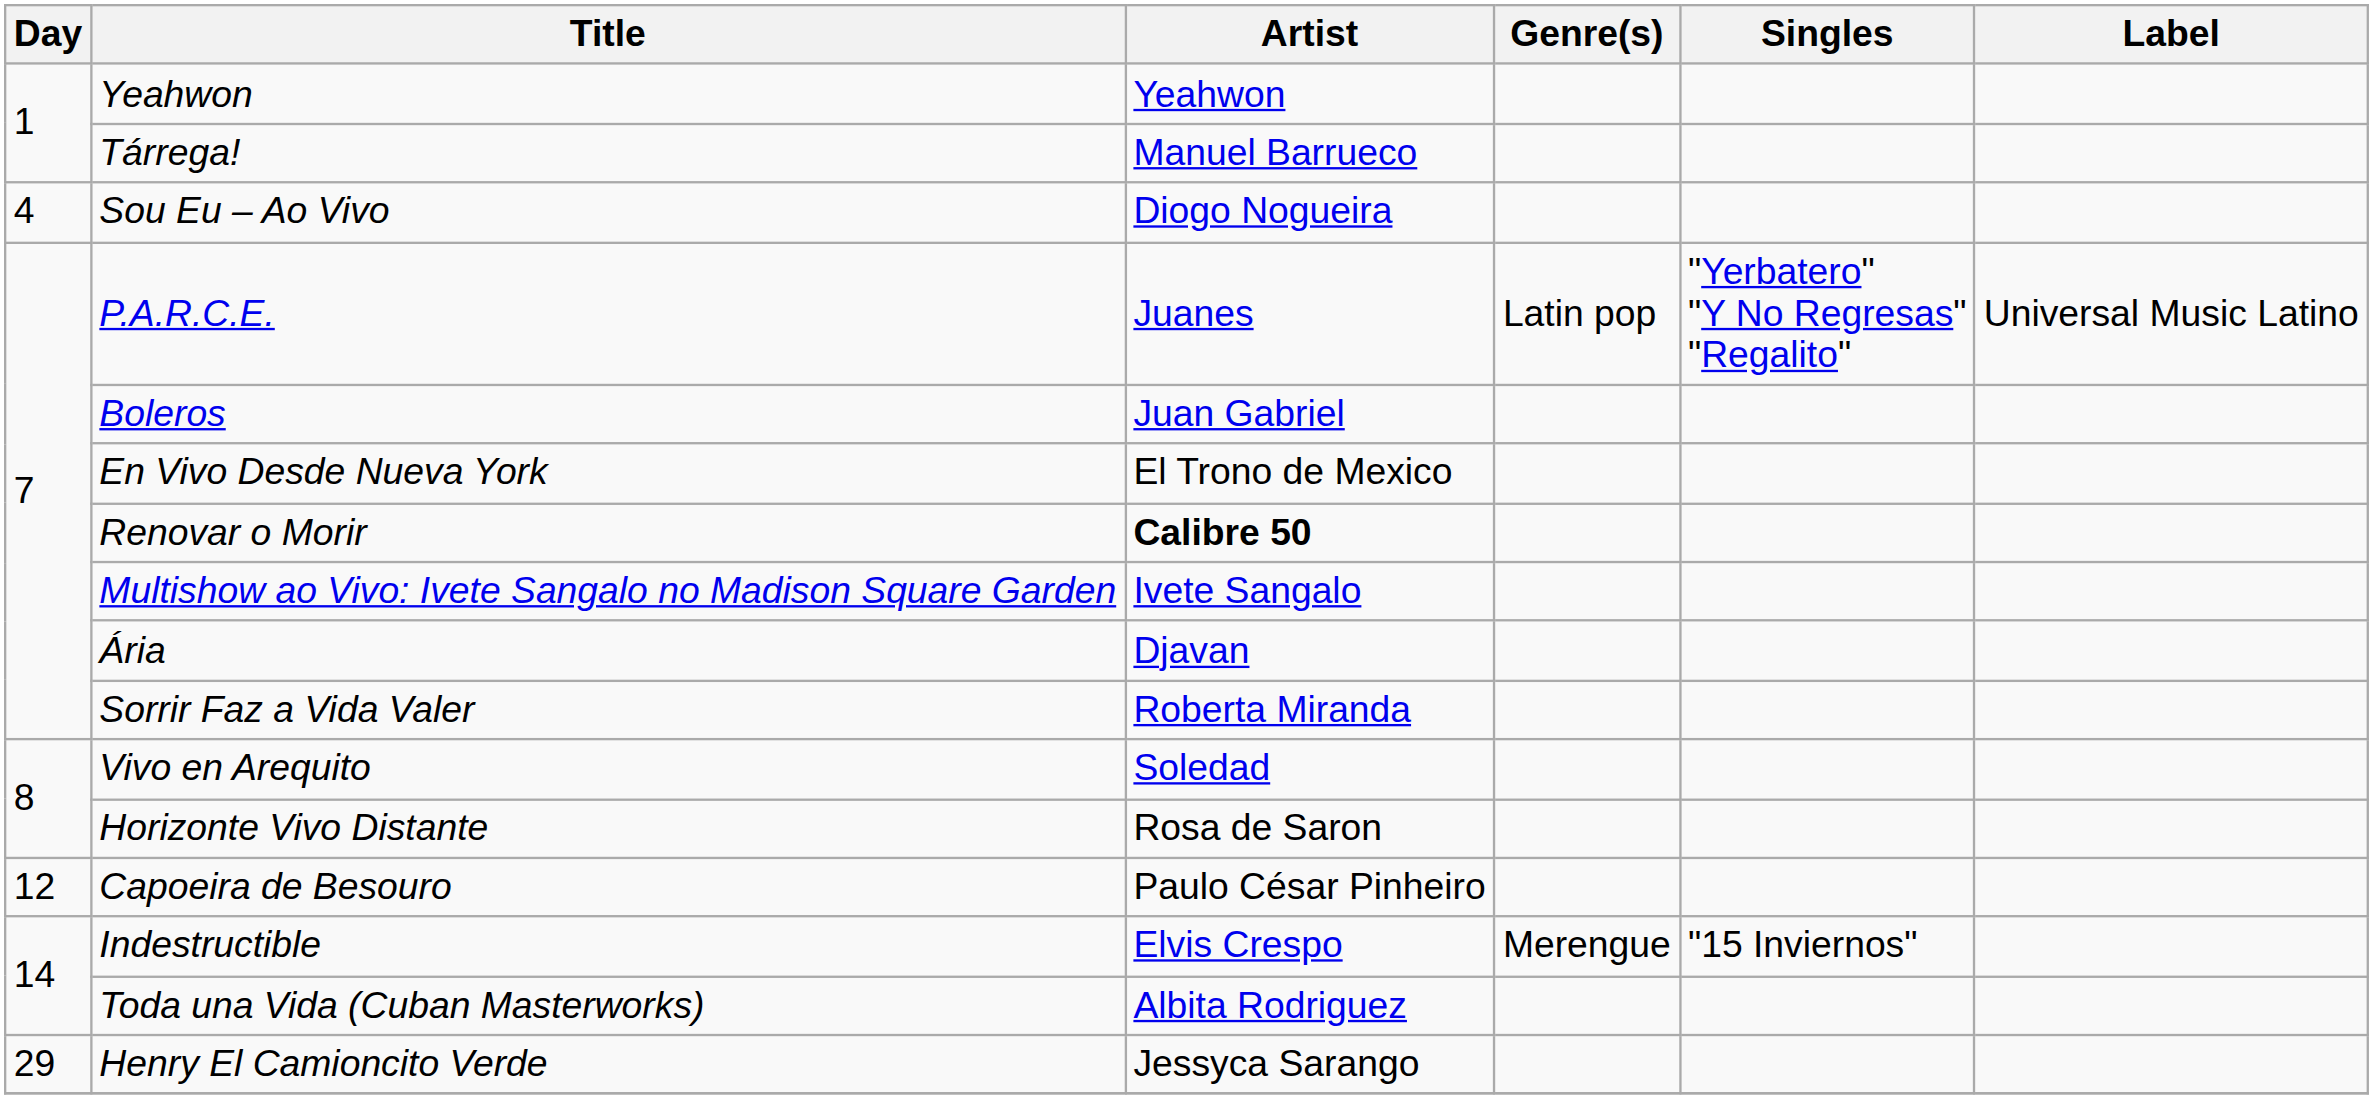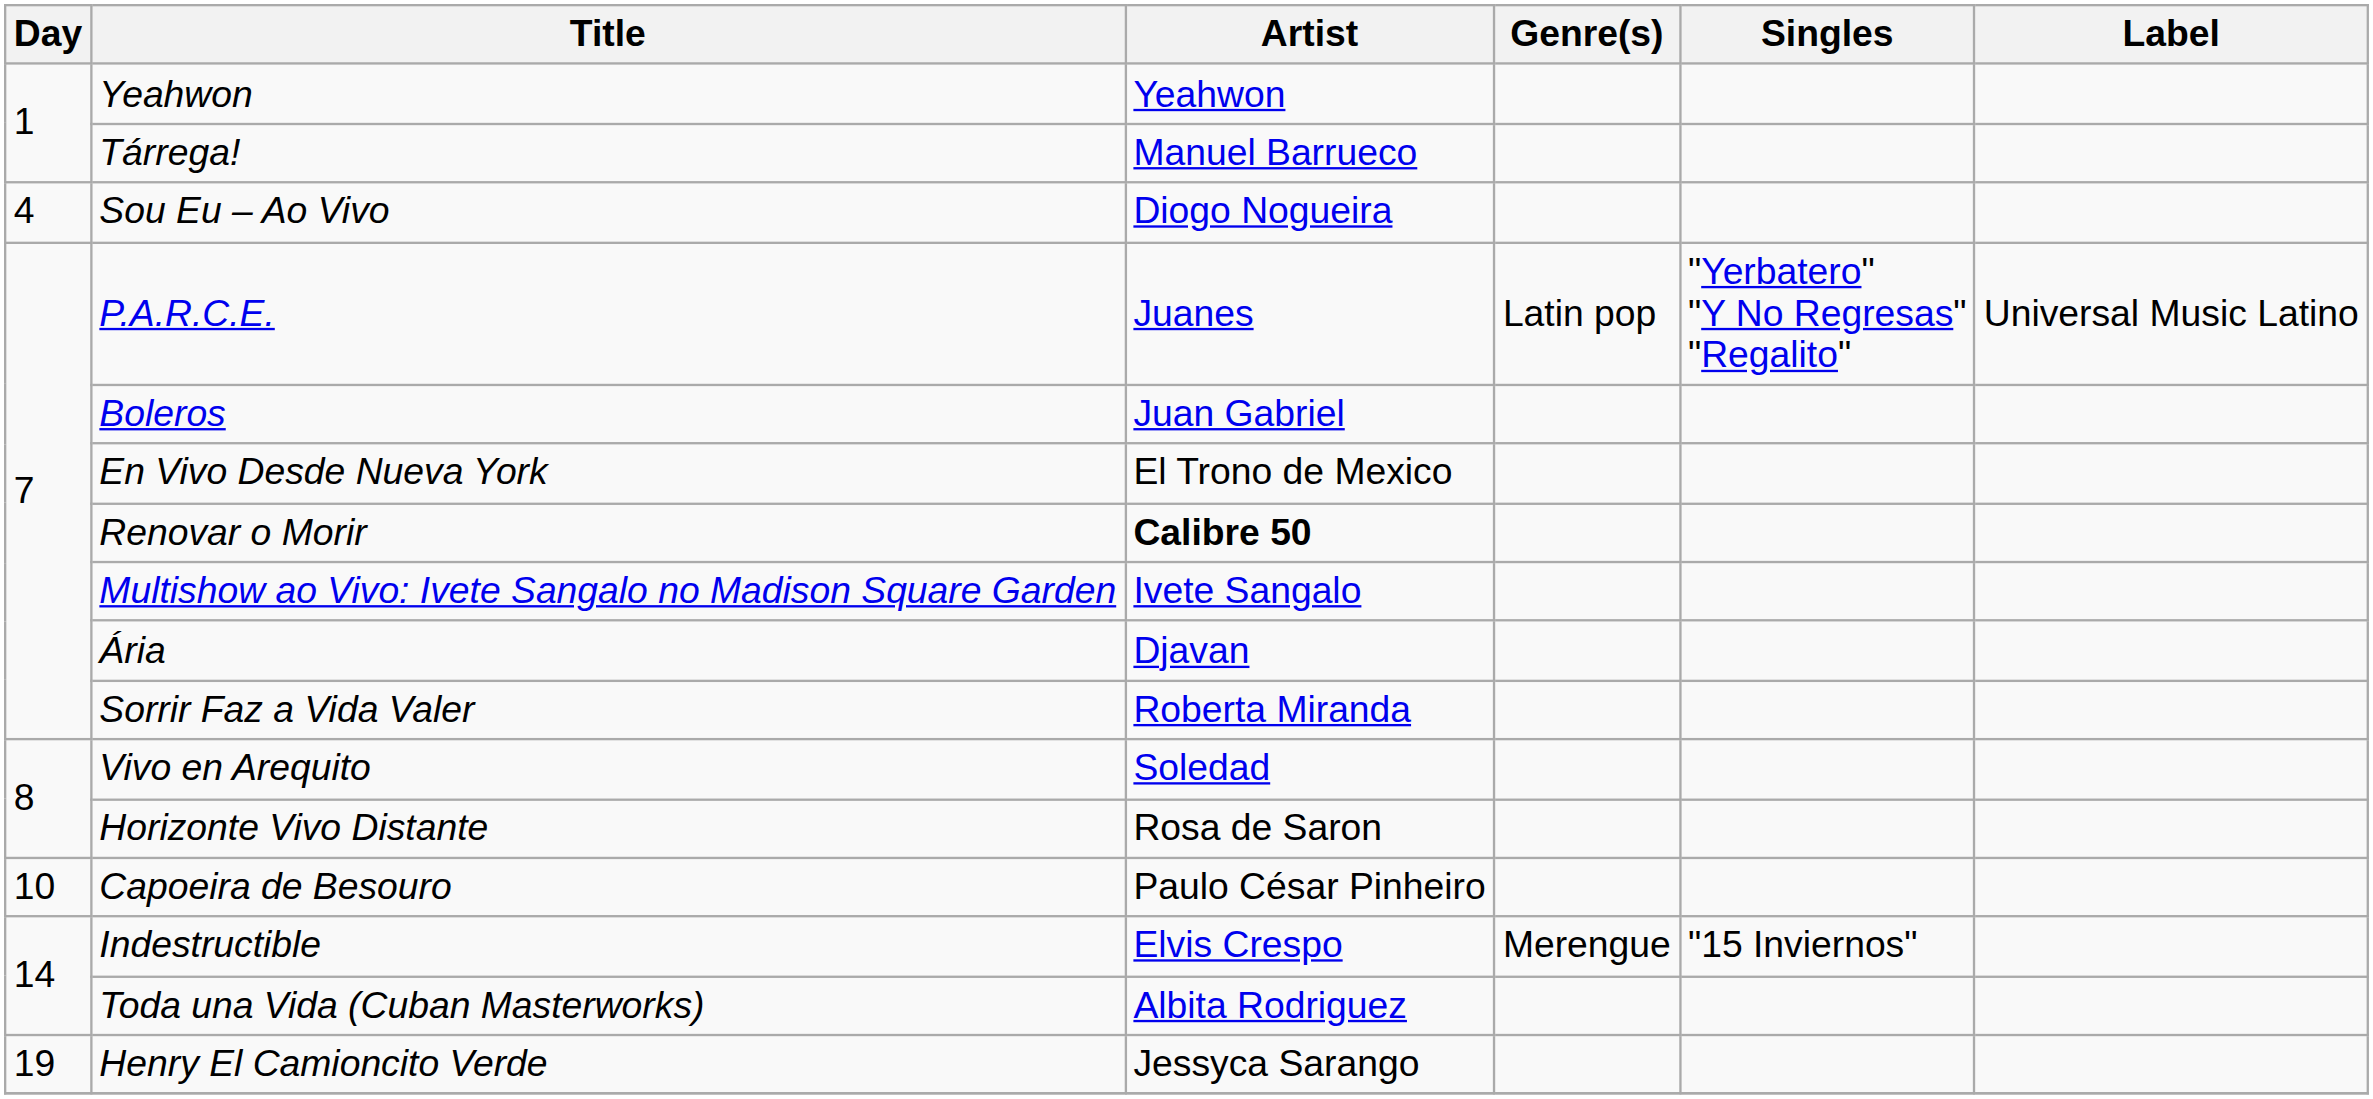Capoeira de Besouro | Day: 12 -> 10
Henry El Camioncito Verde | Day: 29 -> 19
